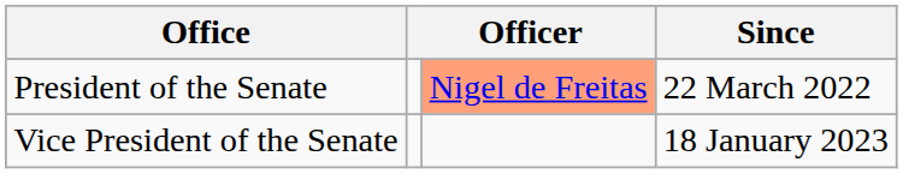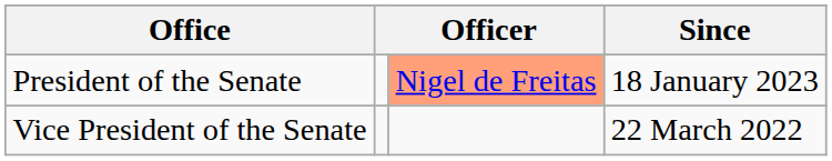President of the Senate | Since: 22 March 2022 -> 18 January 2023
Vice President of the Senate | Since: 18 January 2023 -> 22 March 2022
